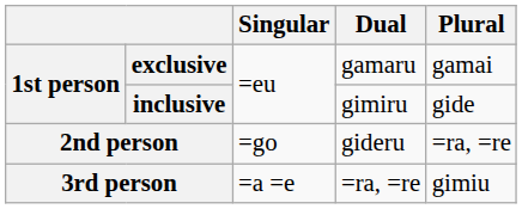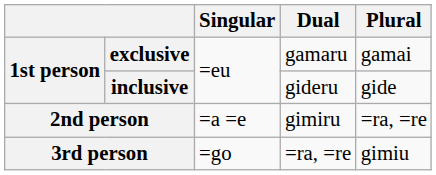inclusive | Dual: gimiru -> gideru
2nd person | Singular: =go -> =a =e
2nd person | Dual: gideru -> gimiru
3rd person | Singular: =a =e -> =go
